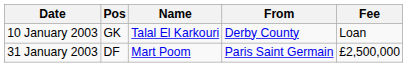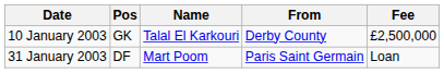10 January 2003 | Fee: Loan -> £2,500,000
31 January 2003 | Fee: £2,500,000 -> Loan
